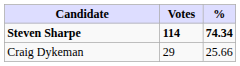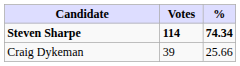Craig Dykeman | Votes: 29 -> 39
